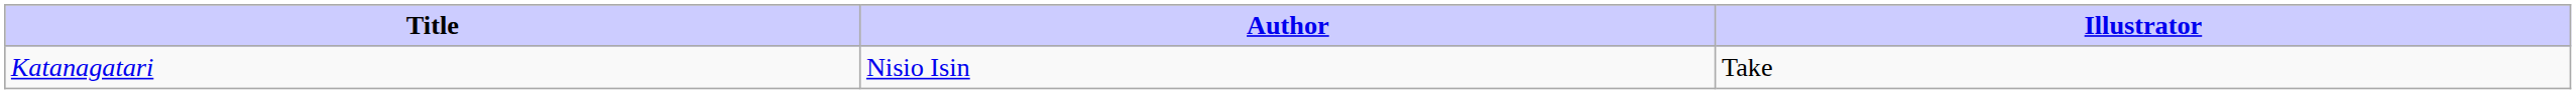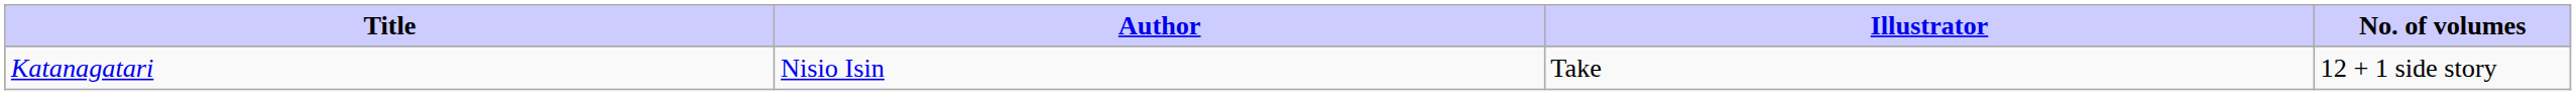+ column: No. of volumes | 12 + 1 side story
